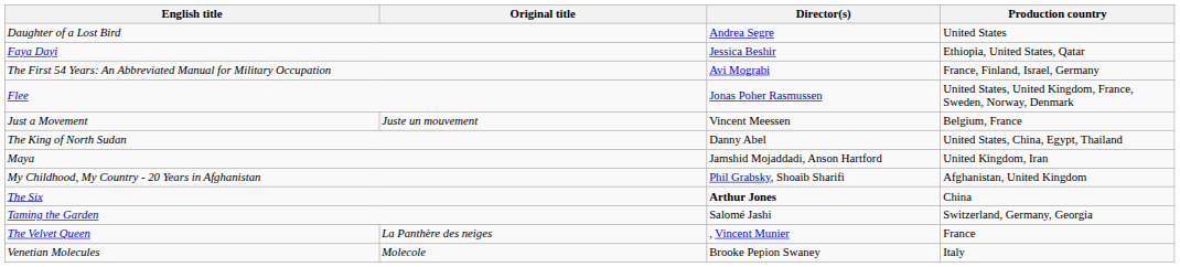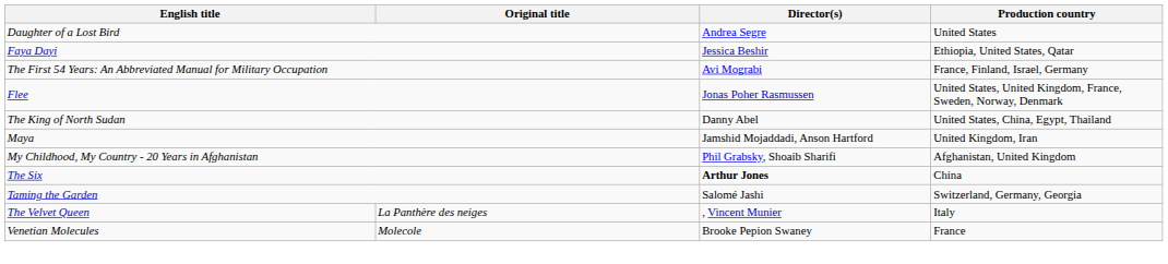- row: Just a Movement | Juste un mouvement | Vincent Meessen | Belgium, France
The Velvet Queen | Production country: France -> Italy
Venetian Molecules | Production country: Italy -> France
